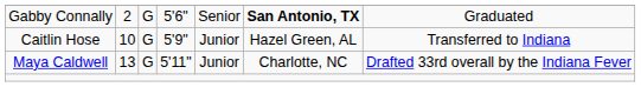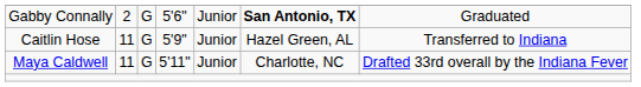Gabby Connally | column 5: Senior -> Junior
Caitlin Hose | column 2: 10 -> 11
Maya Caldwell | column 2: 13 -> 11
